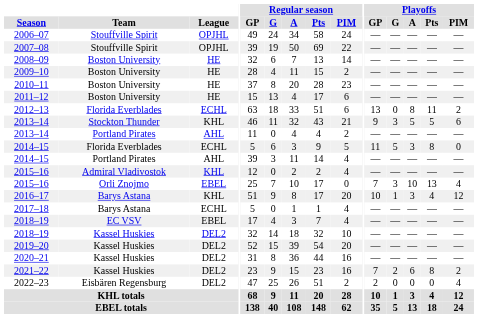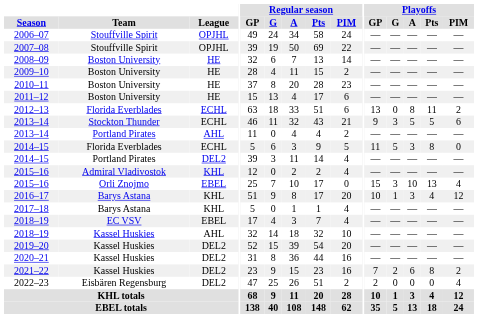2013–14 / Stockton Thunder | League: KHL -> ECHL
2014–15 / Portland Pirates | League: AHL -> DEL2
2015–16 / Orli Znojmo | Playoffs / GP: 7 -> 15
2017–18 | League: ECHL -> KHL
2018–19 / Kassel Huskies | League: DEL2 -> AHL
